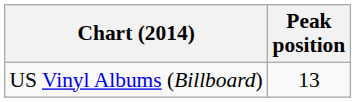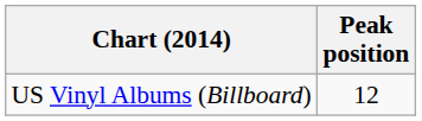US Vinyl Albums (Billboard) | Peak position: 13 -> 12
